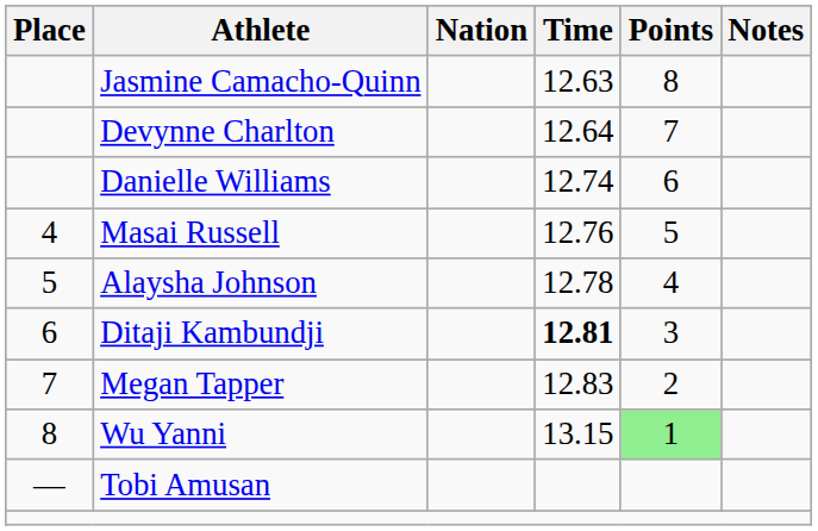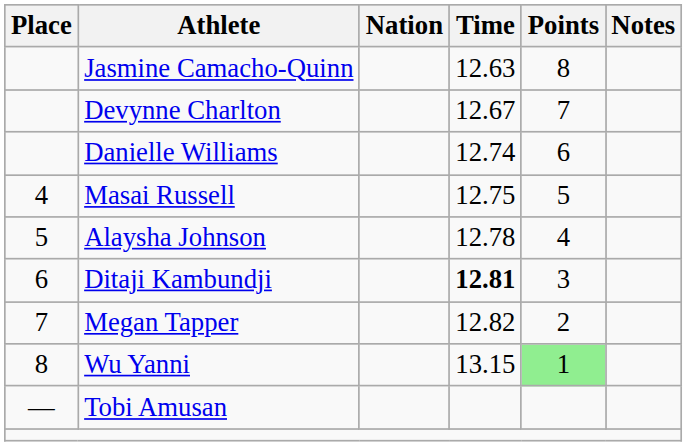Devynne Charlton | Time: 12.64 -> 12.67
Masai Russell | Time: 12.76 -> 12.75
Megan Tapper | Time: 12.83 -> 12.82
